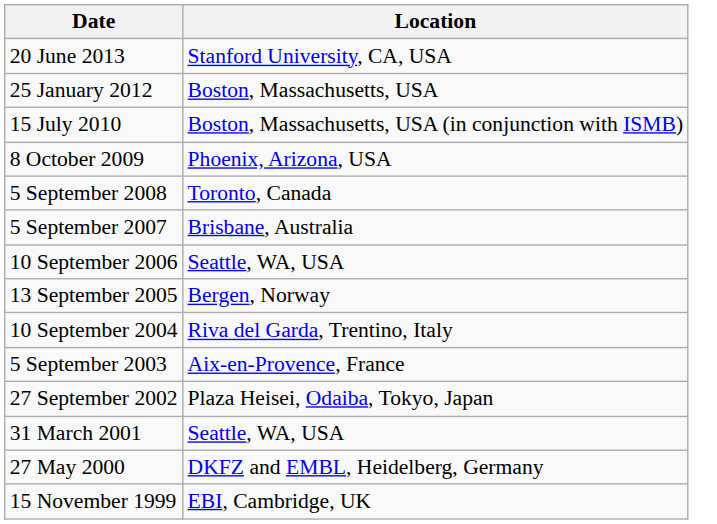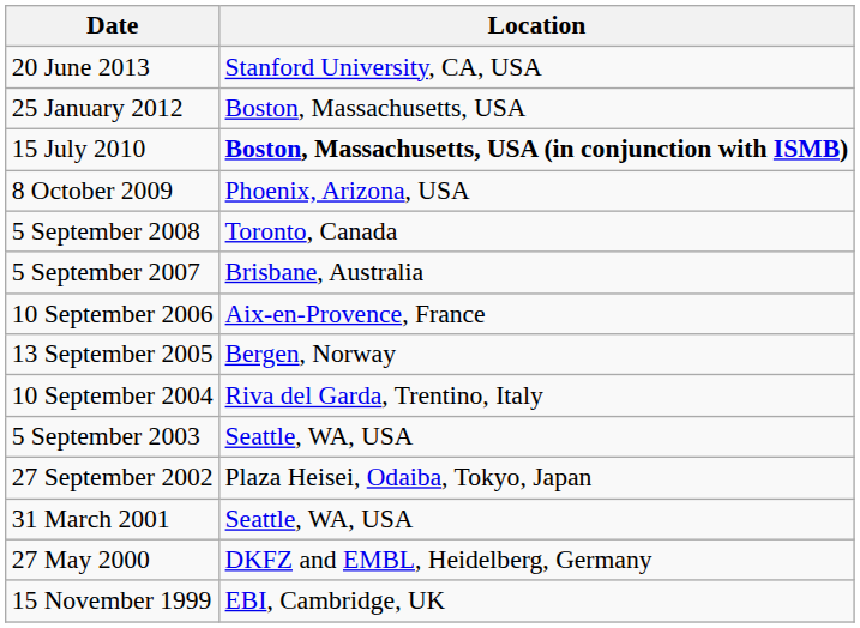15 July 2010 | Location: normal -> bold
10 September 2006 | Location: Seattle, WA, USA -> Aix-en-Provence, France
5 September 2003 | Location: Aix-en-Provence, France -> Seattle, WA, USA
